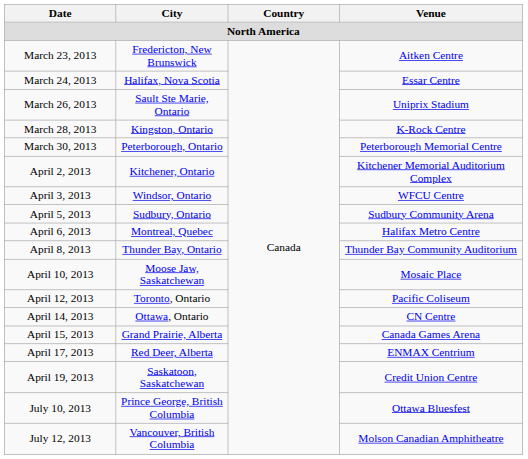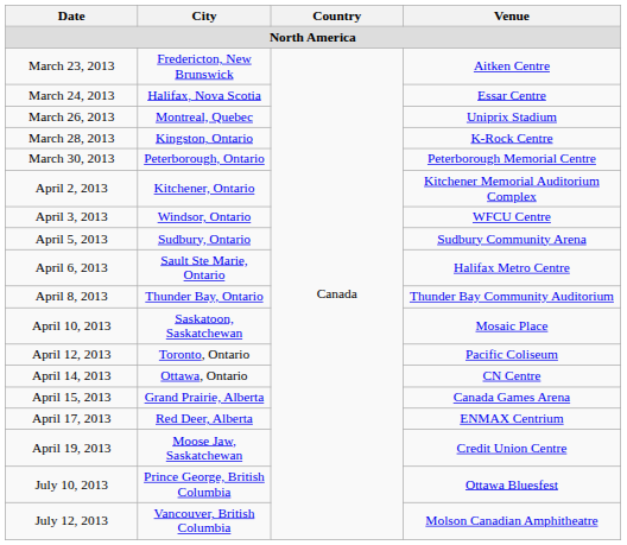March 26, 2013 | City: Sault Ste Marie, Ontario -> Montreal, Quebec
April 6, 2013 | City: Montreal, Quebec -> Sault Ste Marie, Ontario
April 10, 2013 | City: Moose Jaw, Saskatchewan -> Saskatoon, Saskatchewan
April 19, 2013 | City: Saskatoon, Saskatchewan -> Moose Jaw, Saskatchewan
